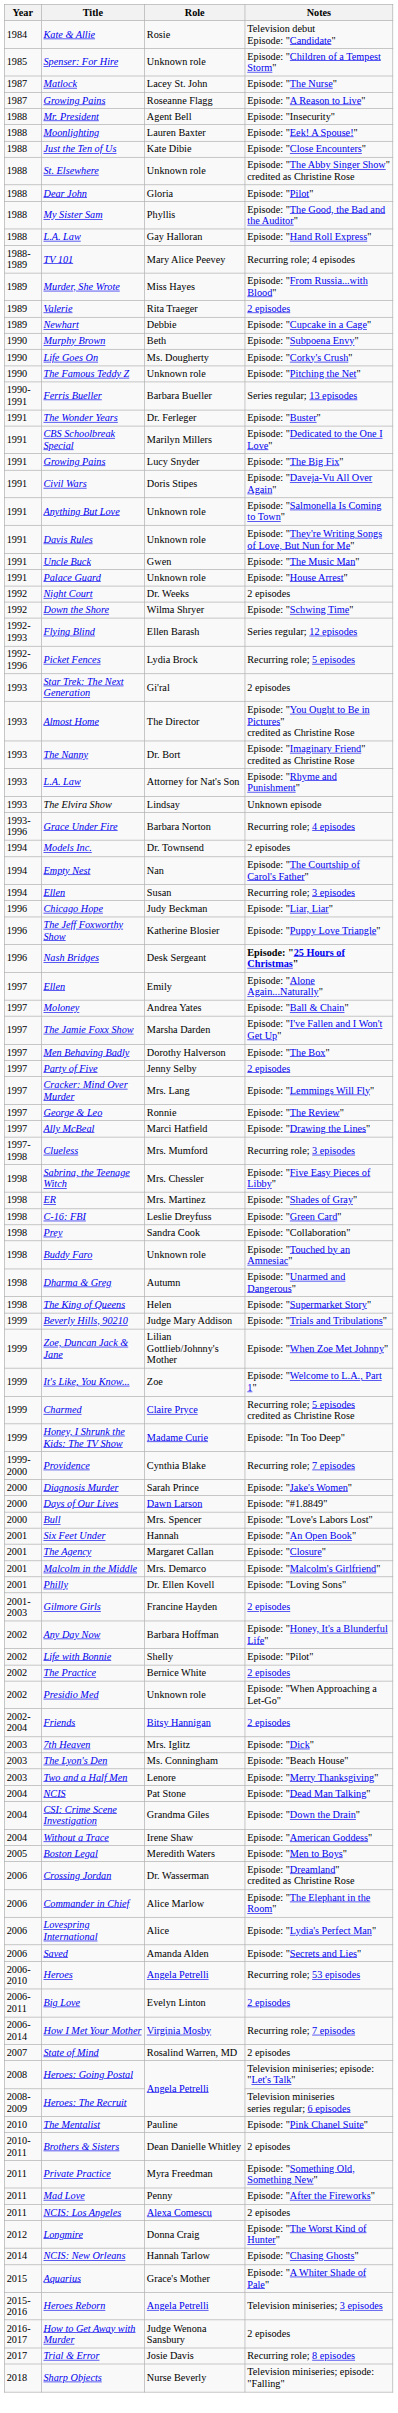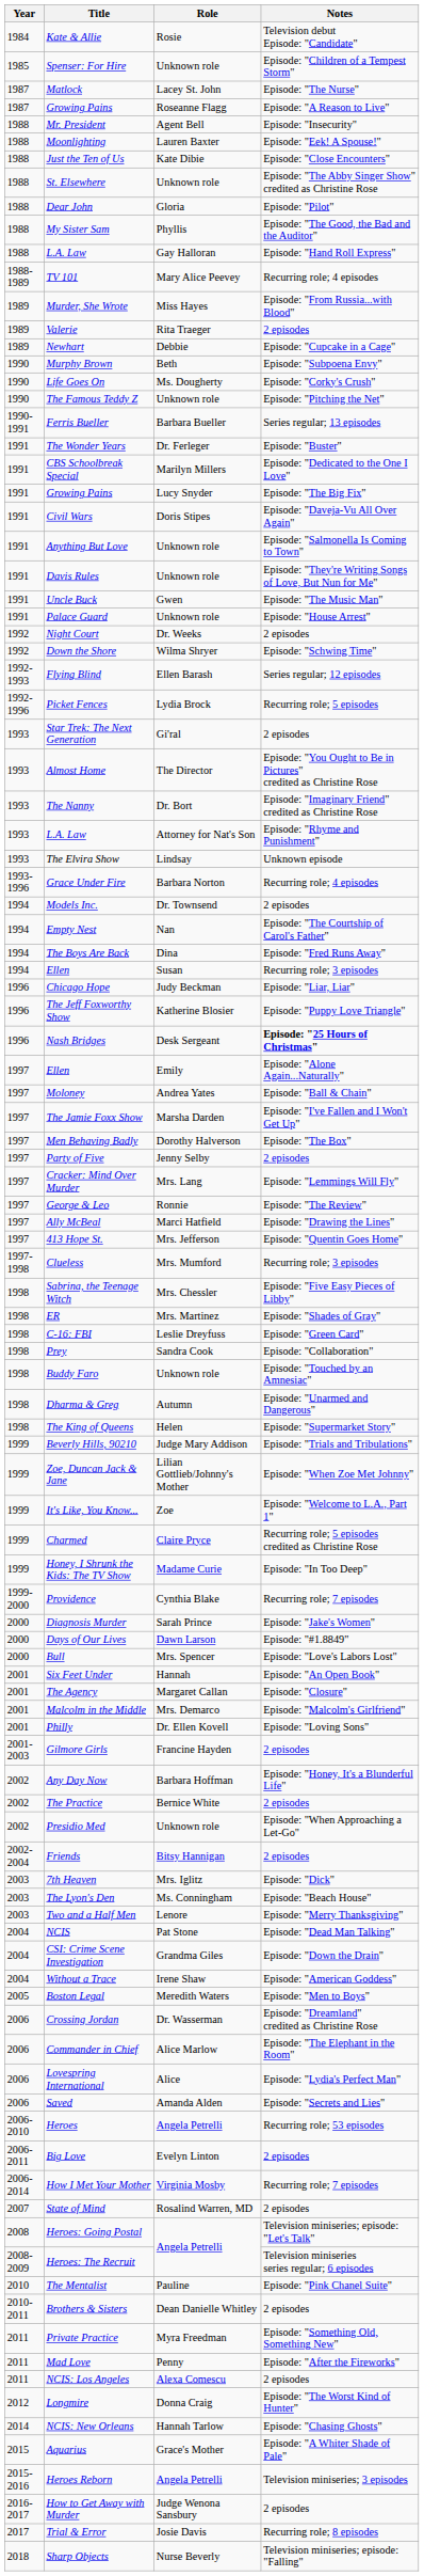+ row: 1994 | The Boys Are Back | Dina | Episode: "Fred Runs Away"
+ row: 1997 | 413 Hope St. | Mrs. Jefferson | Episode: "Quentin Goes Home"
- row: 2002 | Life with Bonnie | Shelly | Episode: "Pilot"
